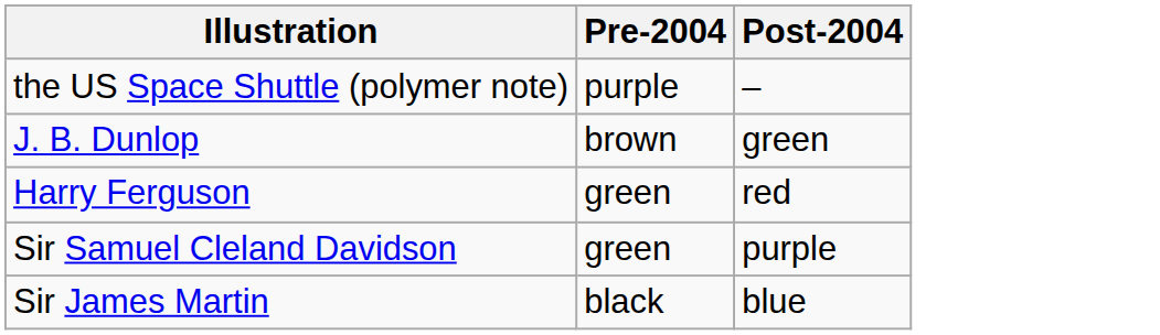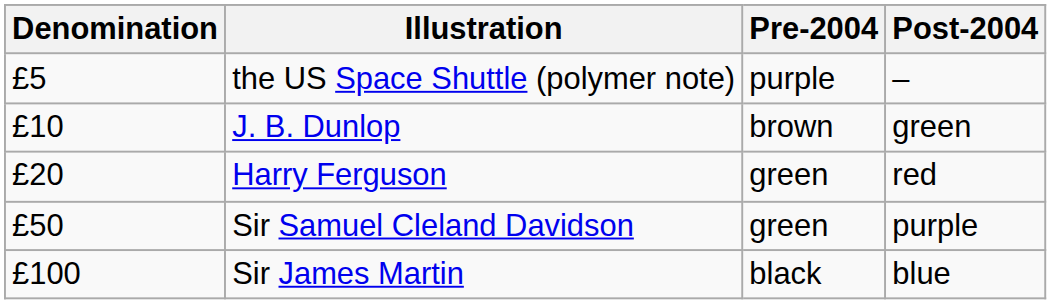+ column: Denomination | £5 | £10 | £20 | £50 | £100
